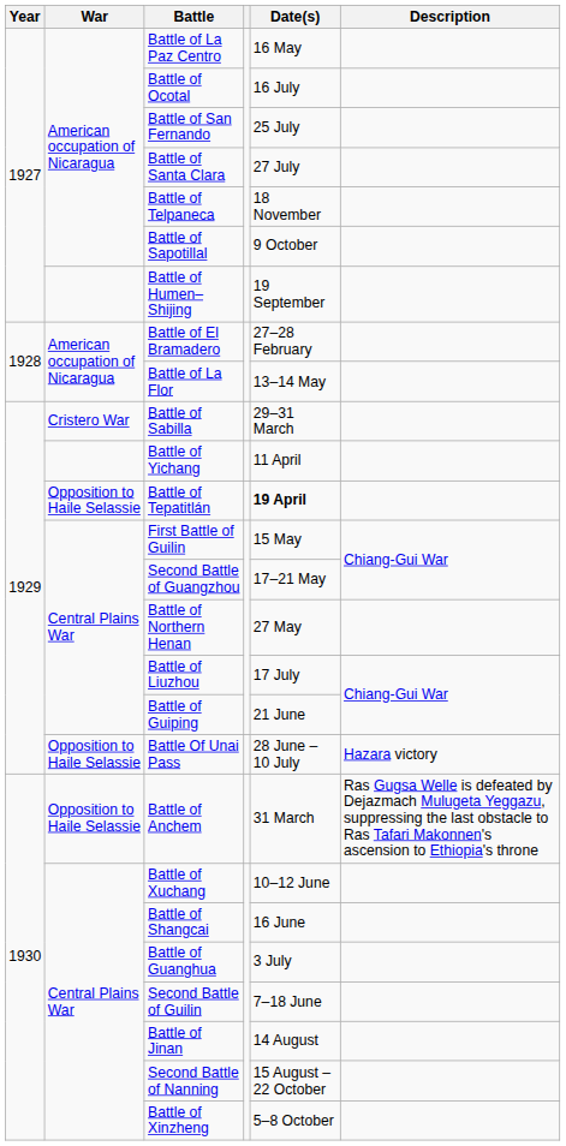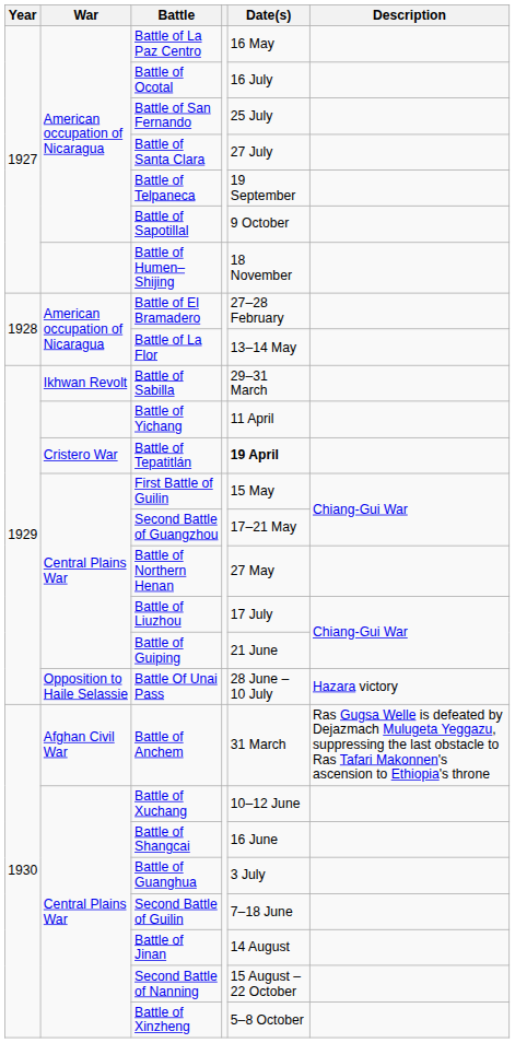Battle of Telpaneca | Date(s): 18 November -> 19 September
Battle of Humen–Shijing | Date(s): 19 September -> 18 November
Battle of Sabilla | War: Cristero War -> Ikhwan Revolt
Battle of Tepatitlán | War: Opposition to Haile Selassie -> Cristero War
Battle of Anchem | War: Opposition to Haile Selassie -> Afghan Civil War
